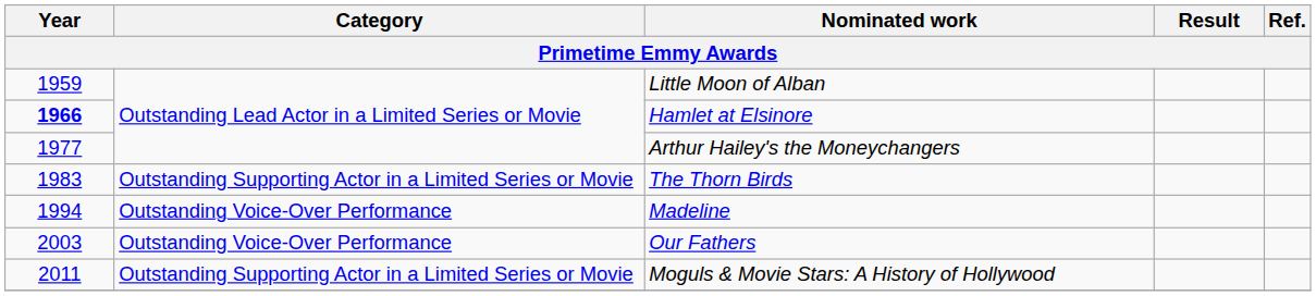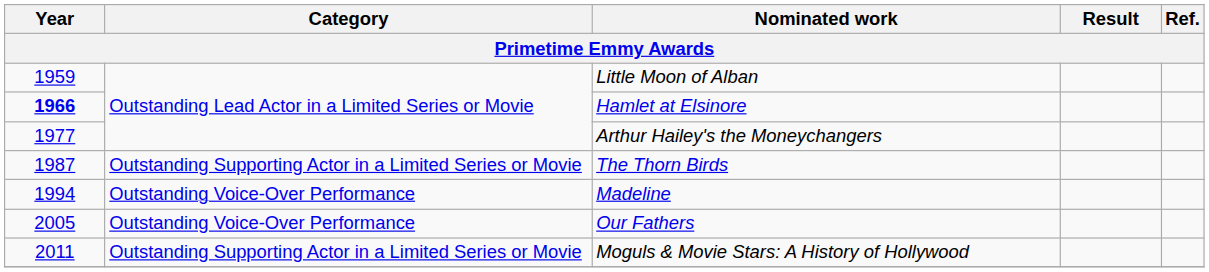The Thorn Birds | Year: 1983 -> 1987
Our Fathers | Year: 2003 -> 2005
